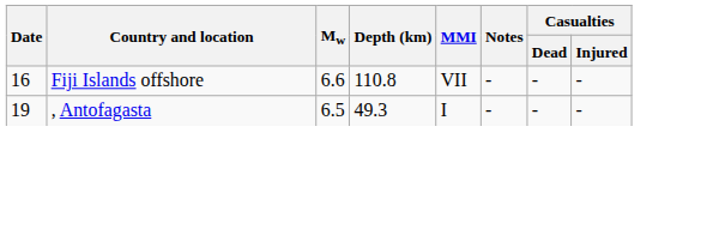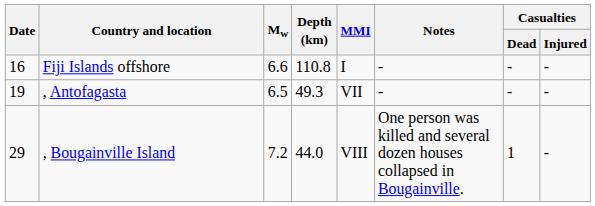Fiji Islands offshore | MMI: VII -> I
, Antofagasta | MMI: I -> VII
+ row: 29 | , Bougainville Island | 7.2 | 44.0 | VIII | One person was killed and several dozen houses collapsed in Bougainville. | 1 | -
